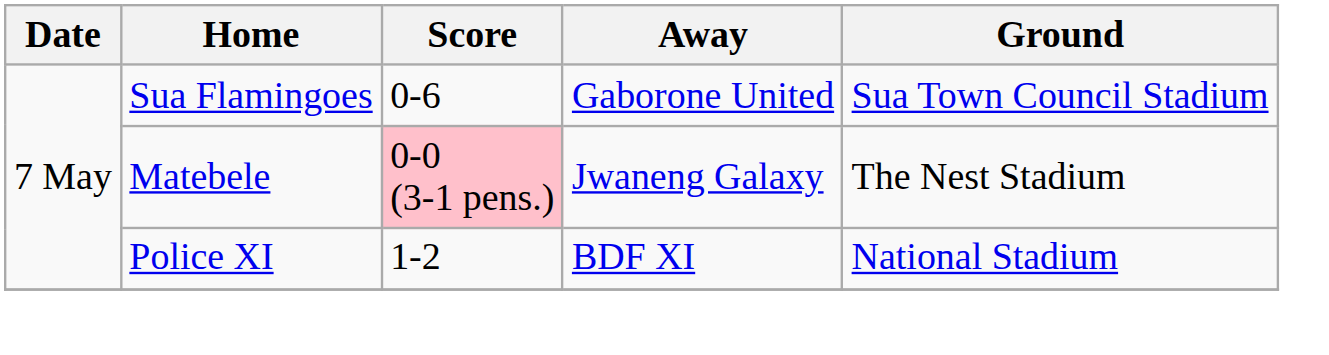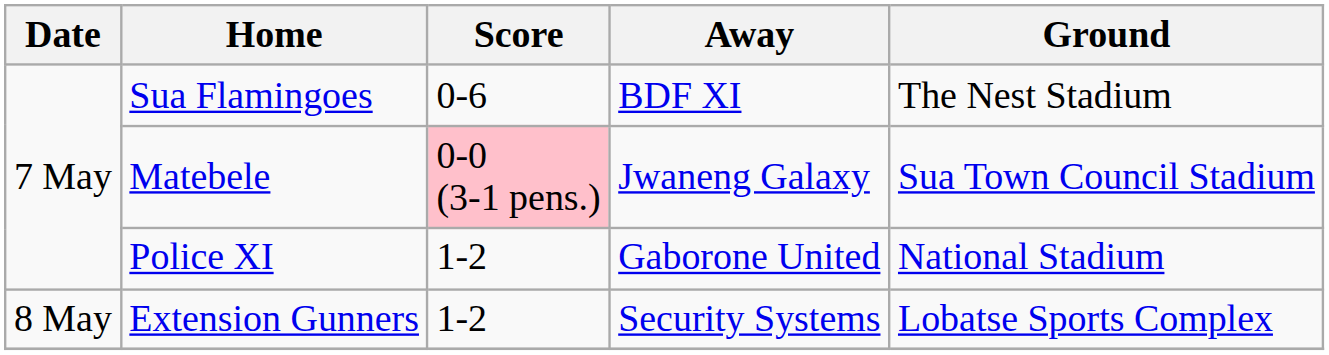Sua Flamingoes | Away: Gaborone United -> BDF XI
Sua Flamingoes | Ground: Sua Town Council Stadium -> The Nest Stadium
Matebele | Ground: The Nest Stadium -> Sua Town Council Stadium
Police XI | Away: BDF XI -> Gaborone United
+ row: 8 May | Extension Gunners | 1-2 | Security Systems | Lobatse Sports Complex
